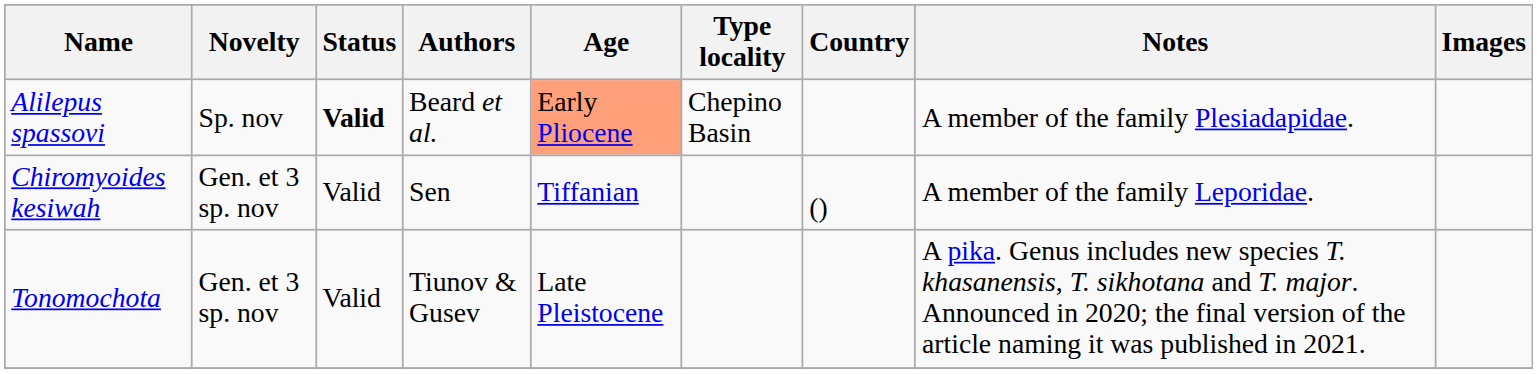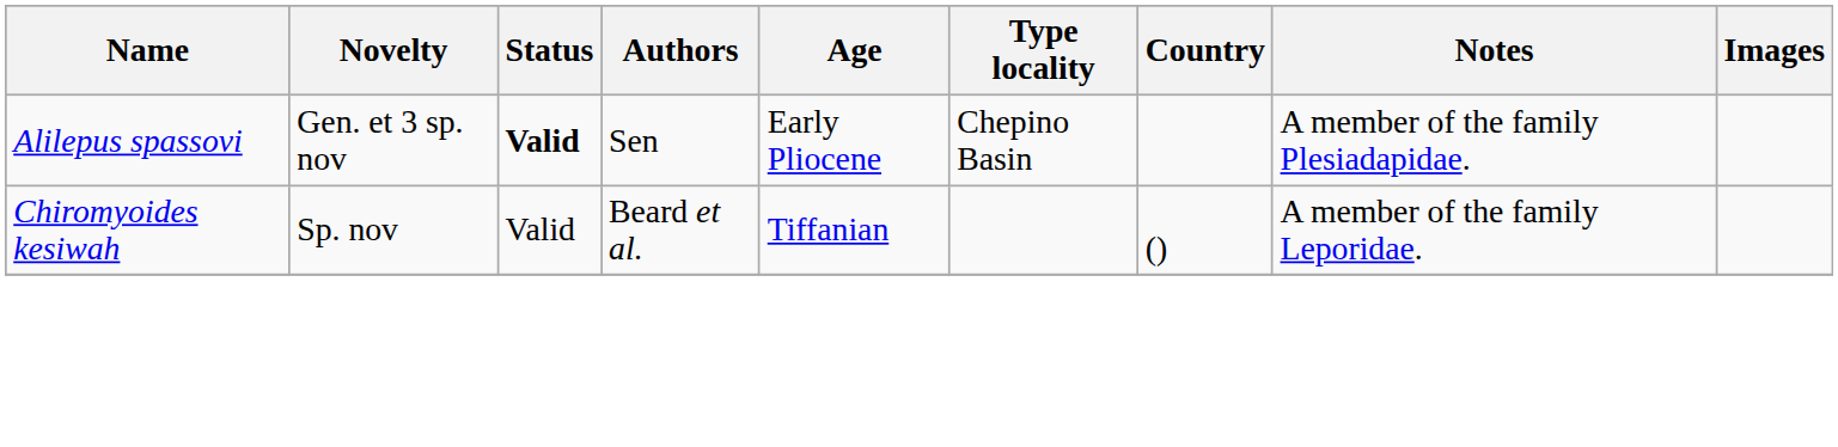Alilepus spassovi | Novelty: Sp. nov -> Gen. et 3 sp. nov
Alilepus spassovi | Authors: Beard et al. -> Sen
Alilepus spassovi | Age: lightsalmon background -> no background
Chiromyoides kesiwah | Novelty: Gen. et 3 sp. nov -> Sp. nov
Chiromyoides kesiwah | Authors: Sen -> Beard et al.
- row: Tonomochota | Gen. et 3 sp. nov | Valid | Tiunov & Gusev | Late Pleistocene | A pika. Genus includes new species T. khasanensis, T. sikhotana and T. major. Announced in 2020; the final version of the article naming it was published in 2021.
